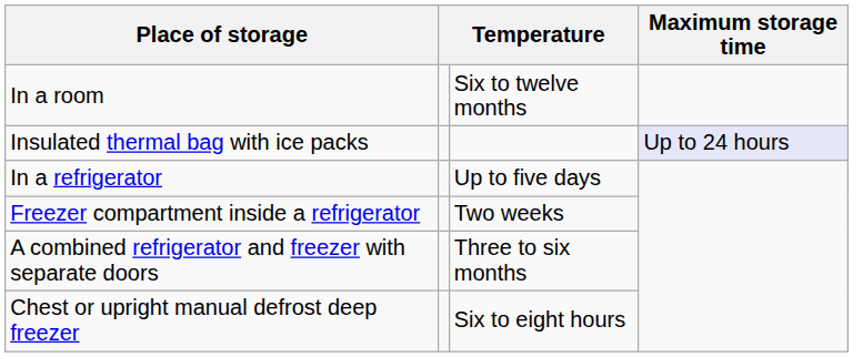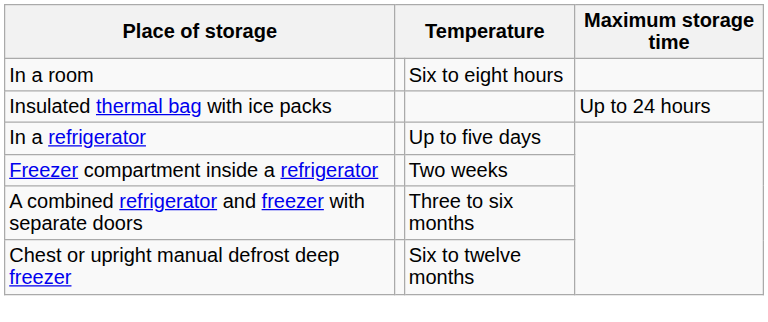In a room | column 3: Six to twelve months -> Six to eight hours
Insulated thermal bag with ice packs | Maximum storage time: lavender background -> no background
Chest or upright manual defrost deep freezer | column 3: Six to eight hours -> Six to twelve months
